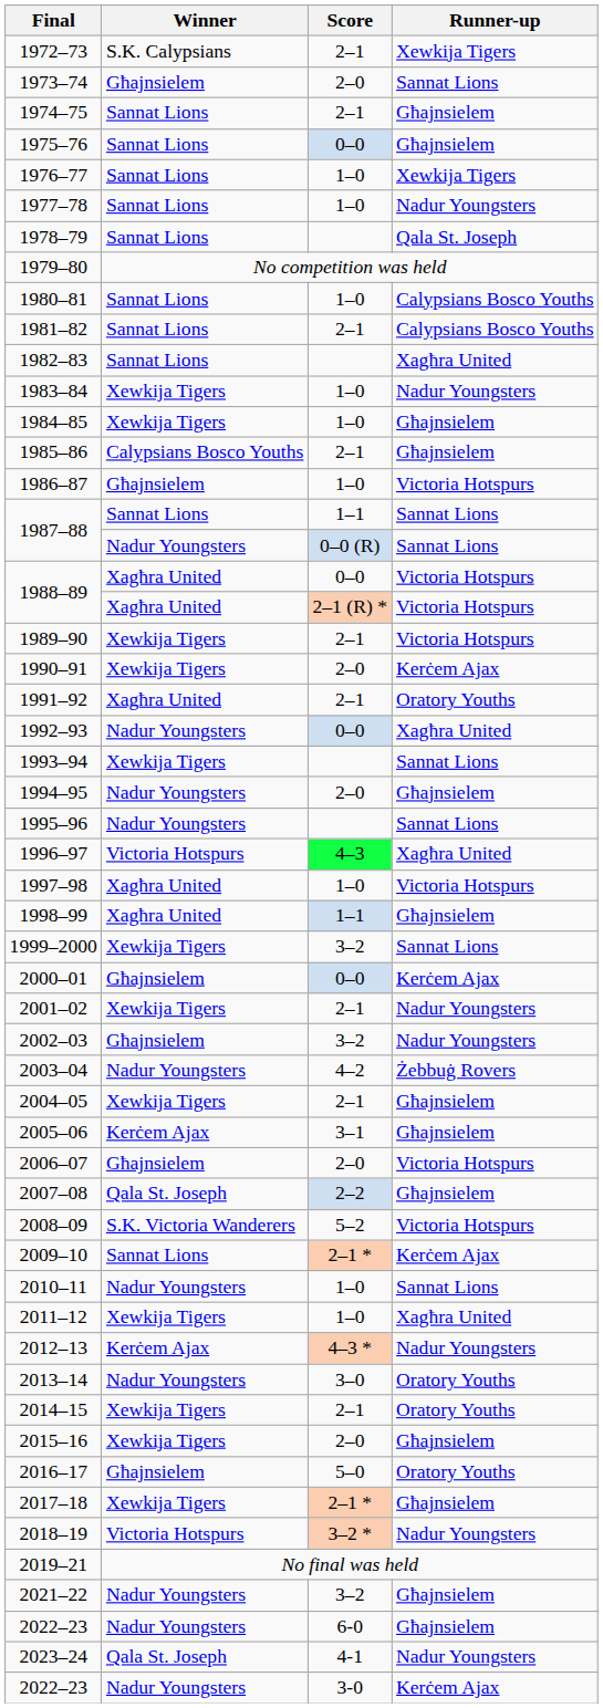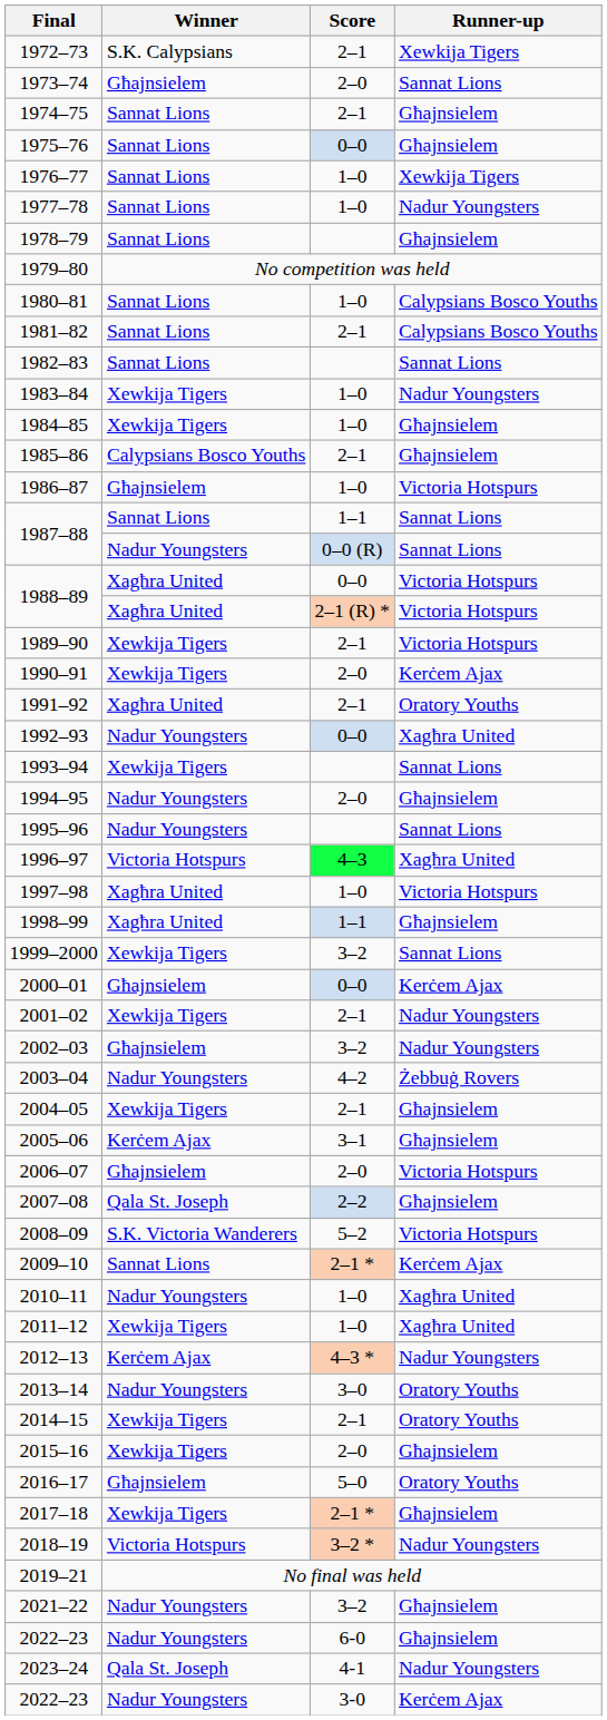1978–79 | Runner-up: Qala St. Joseph -> Għajnsielem
1982–83 | Runner-up: Xagħra United -> Sannat Lions
2010–11 | Runner-up: Sannat Lions -> Xagħra United
